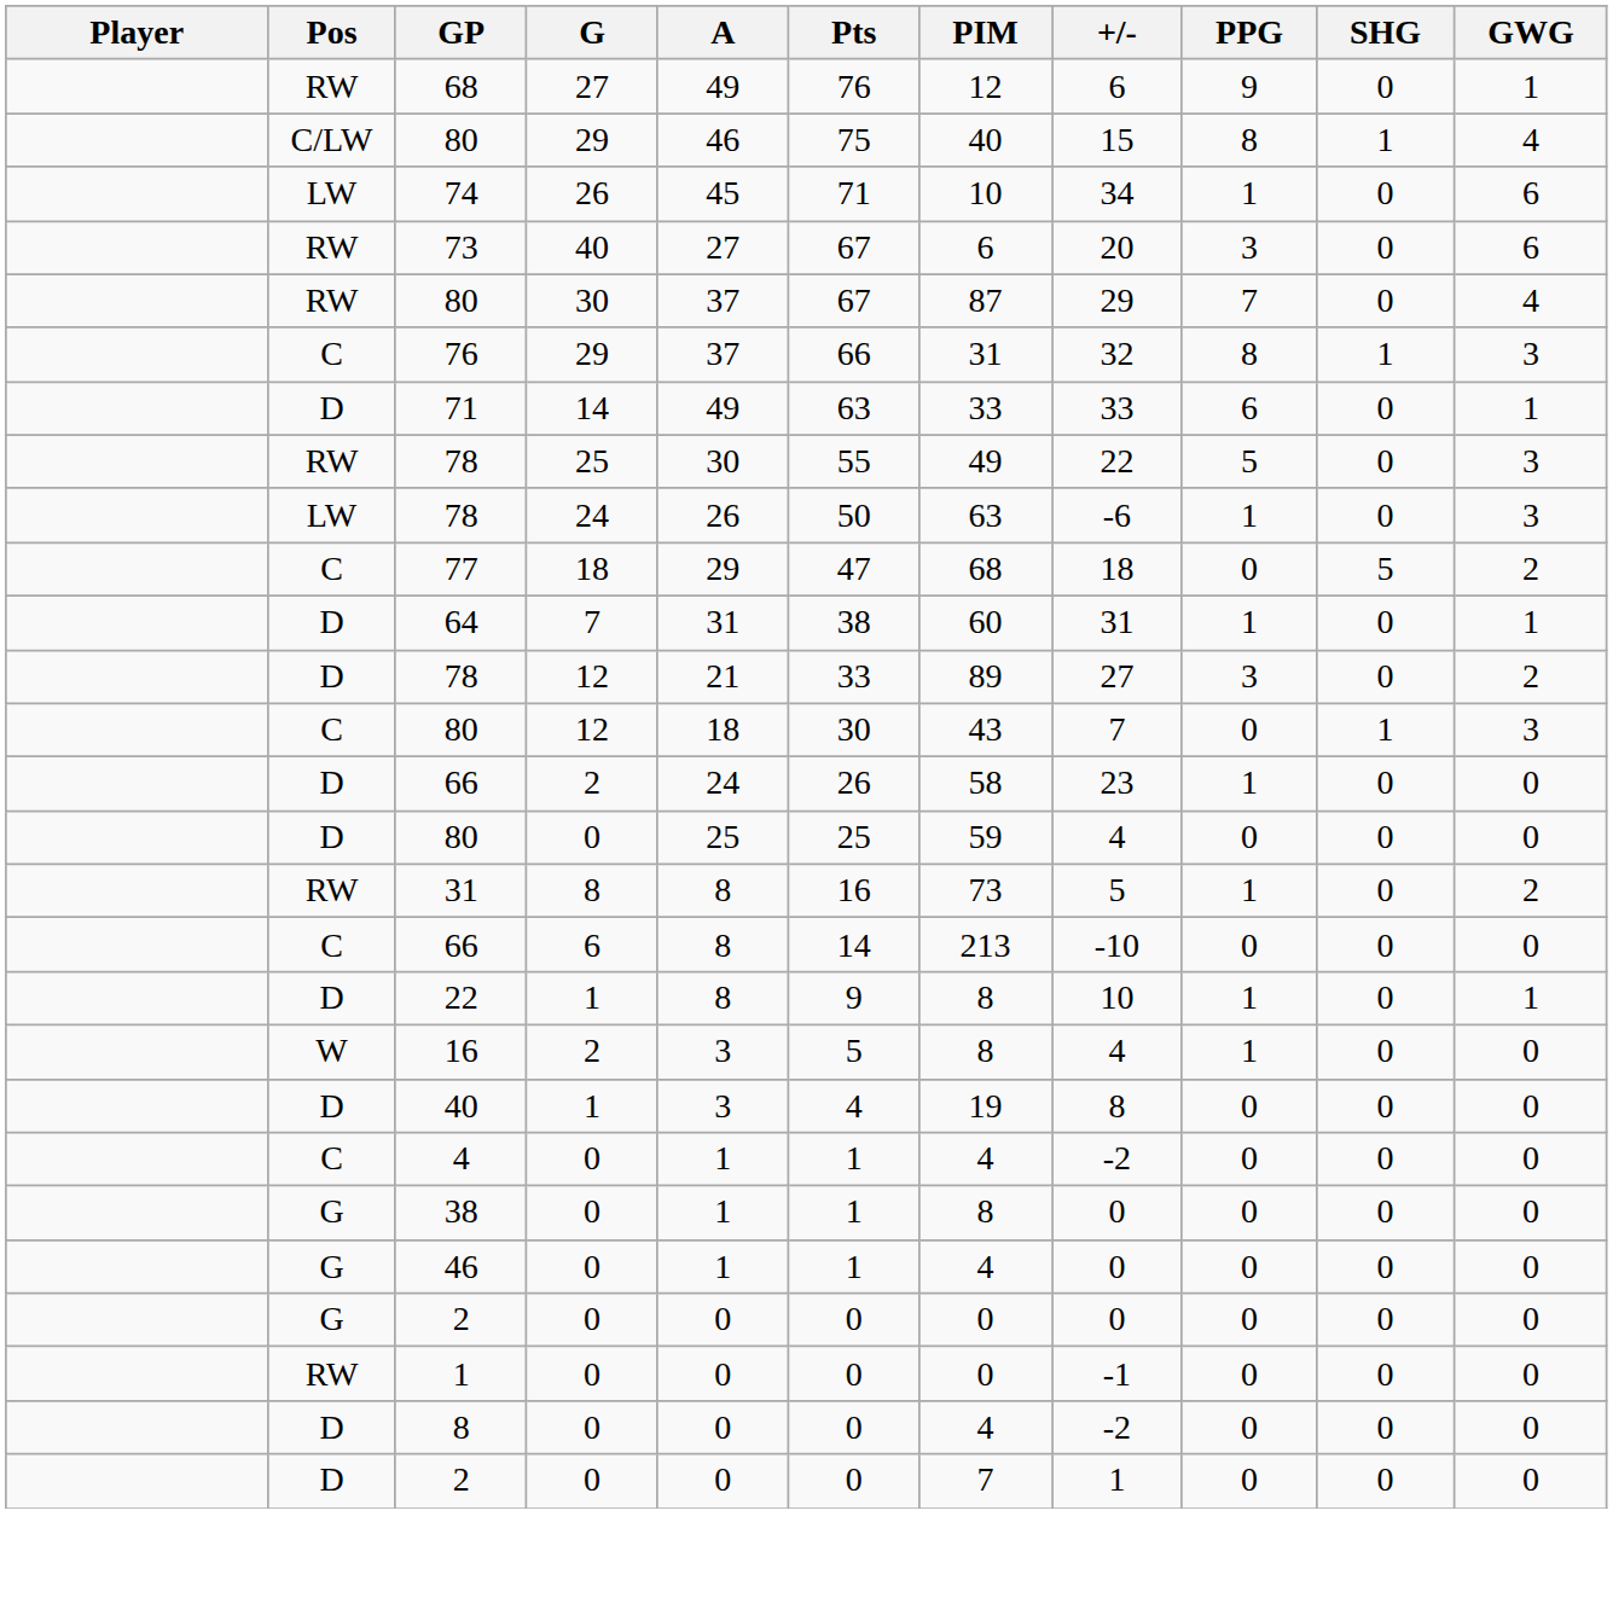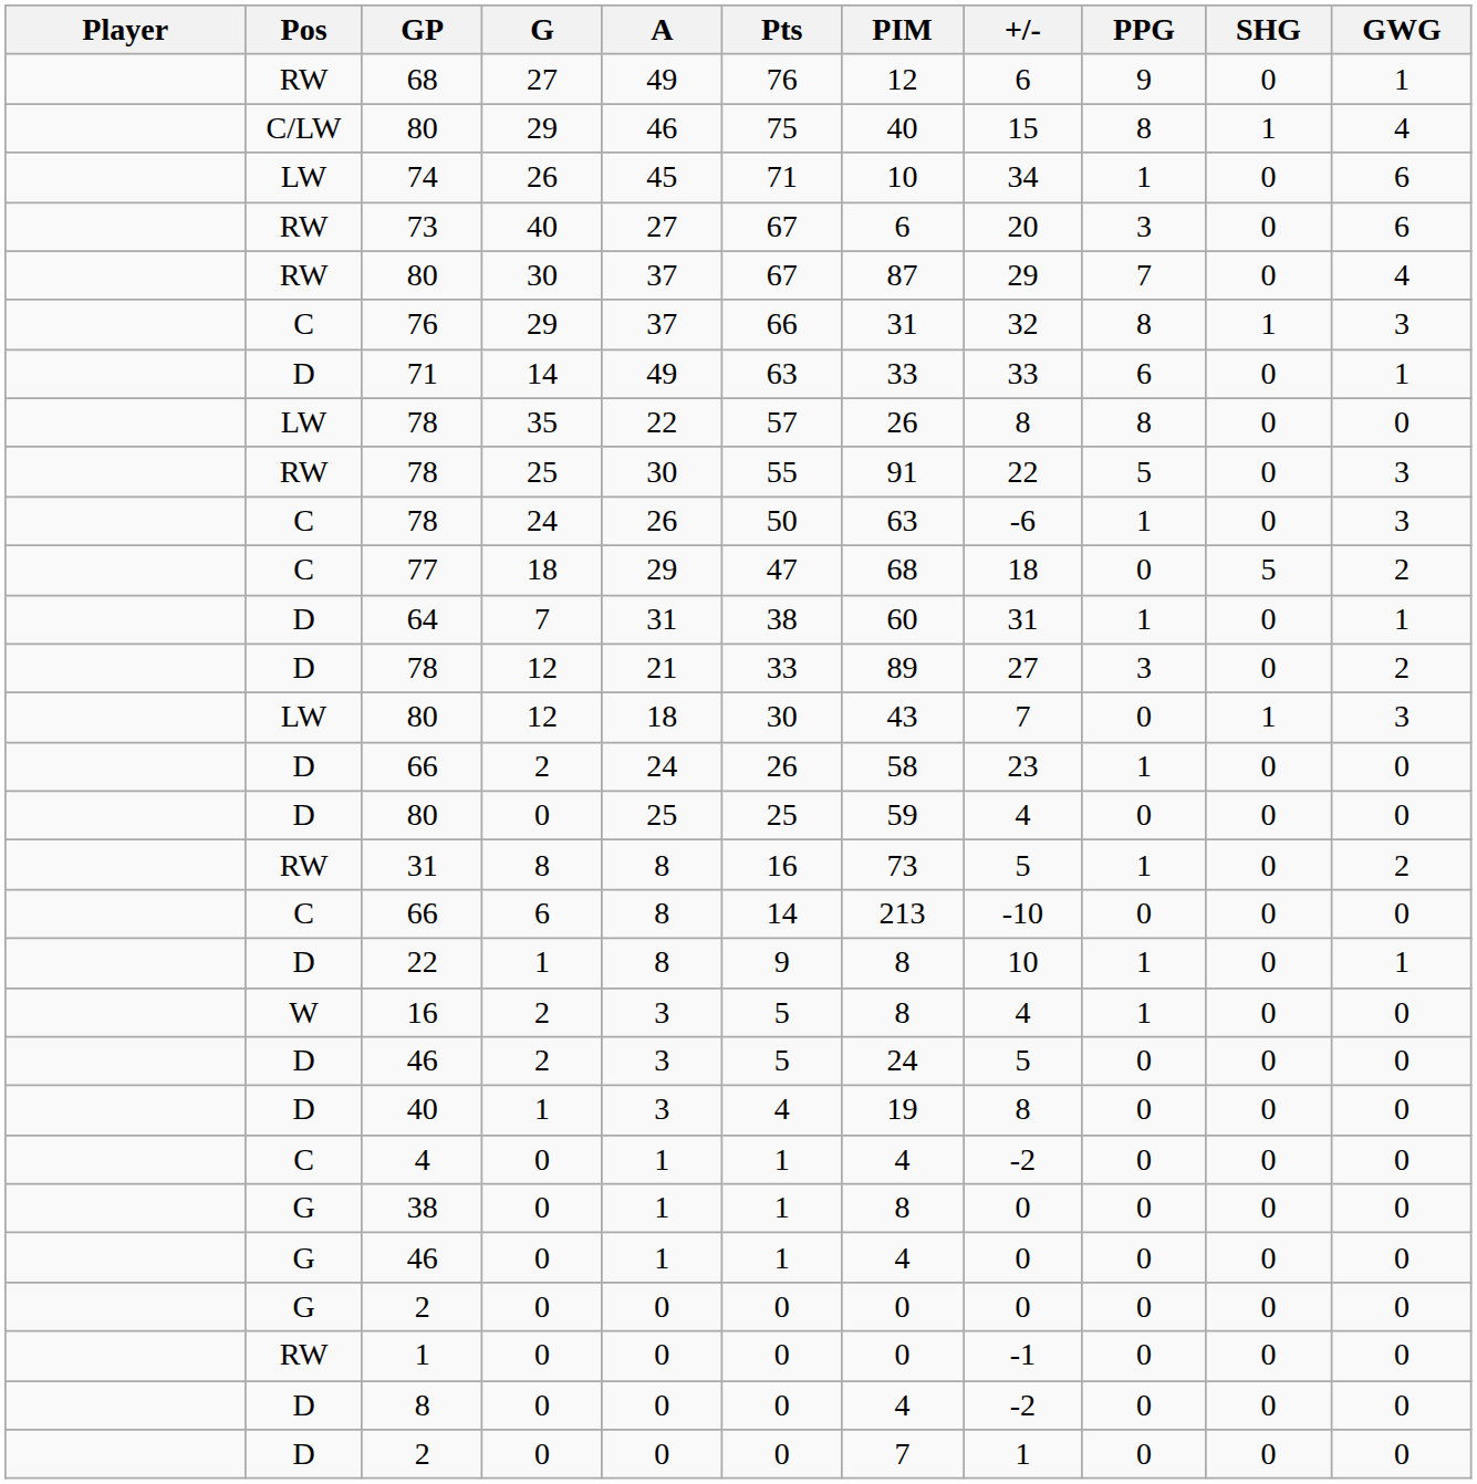+ row: LW | 78 | 35 | 22 | 57 | 26 | 8 | 8 | 0 | 0
78 / 25 | PIM: 49 -> 91
78 / 24 | Pos: LW -> C
80 / 12 | Pos: C -> LW
+ row: D | 46 | 2 | 3 | 5 | 24 | 5 | 0 | 0 | 0
